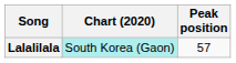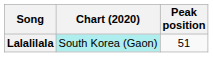Lalalilala | Peak position: 57 -> 51
